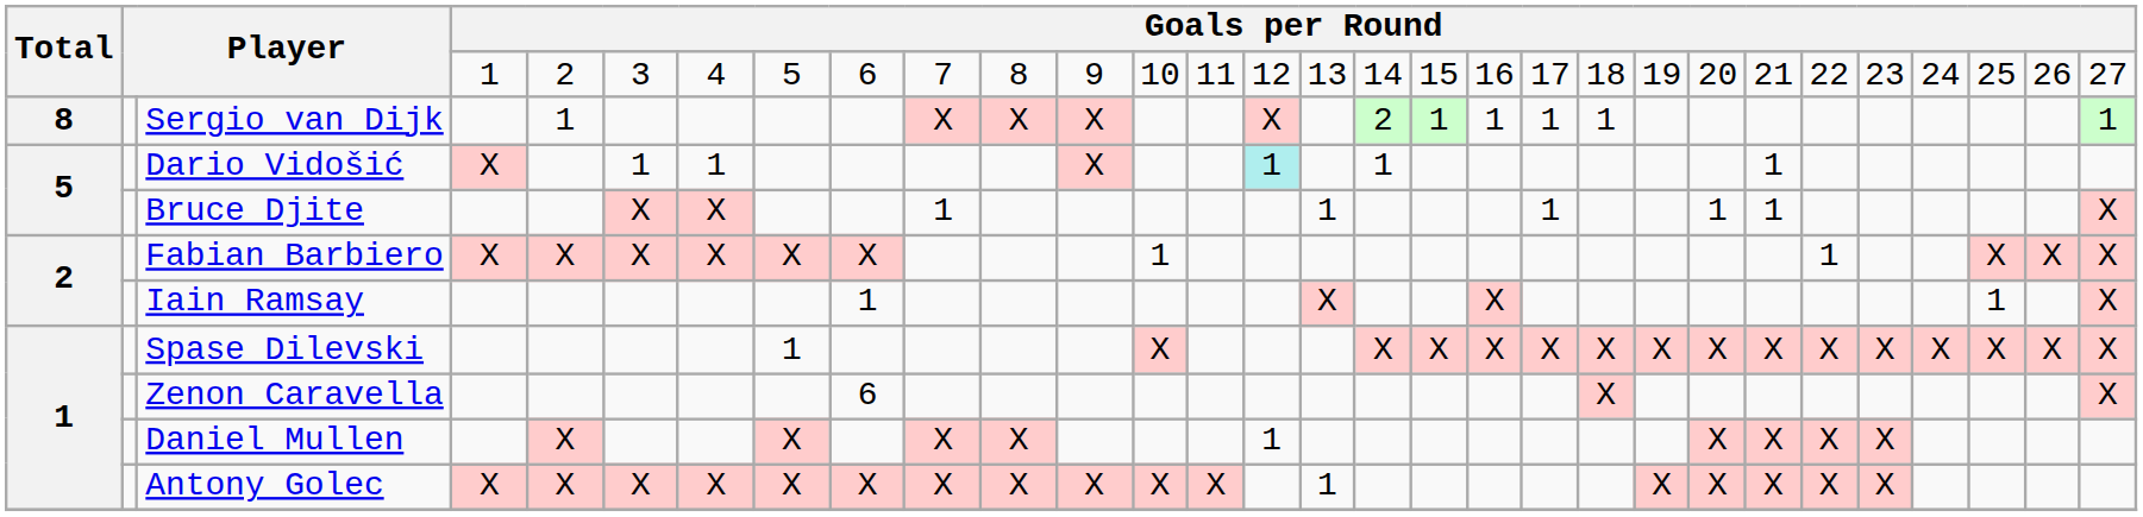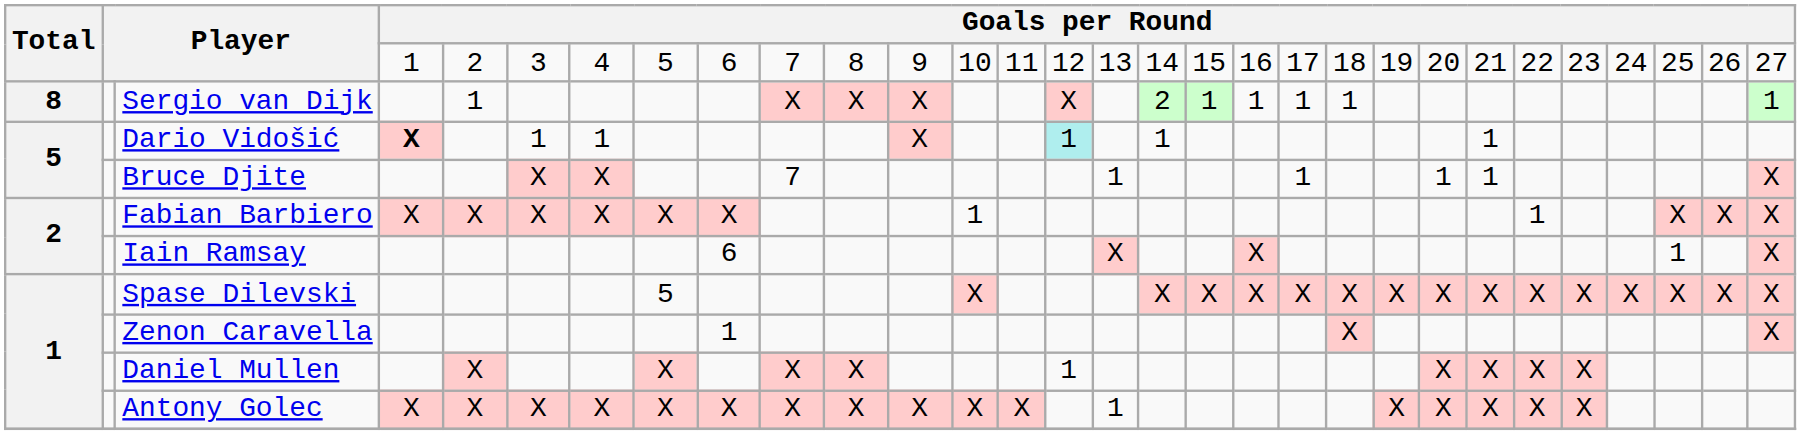Dario Vidošić | column 4: normal -> bold
Bruce Djite | column 10: 1 -> 7
Iain Ramsay | column 9: 1 -> 6
Spase Dilevski | column 8: 1 -> 5
Zenon Caravella | column 9: 6 -> 1
